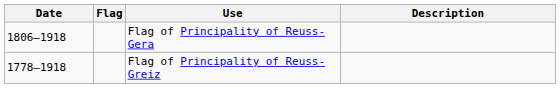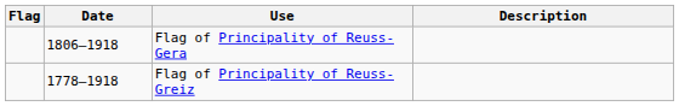columns swapped: Flag <-> Date
